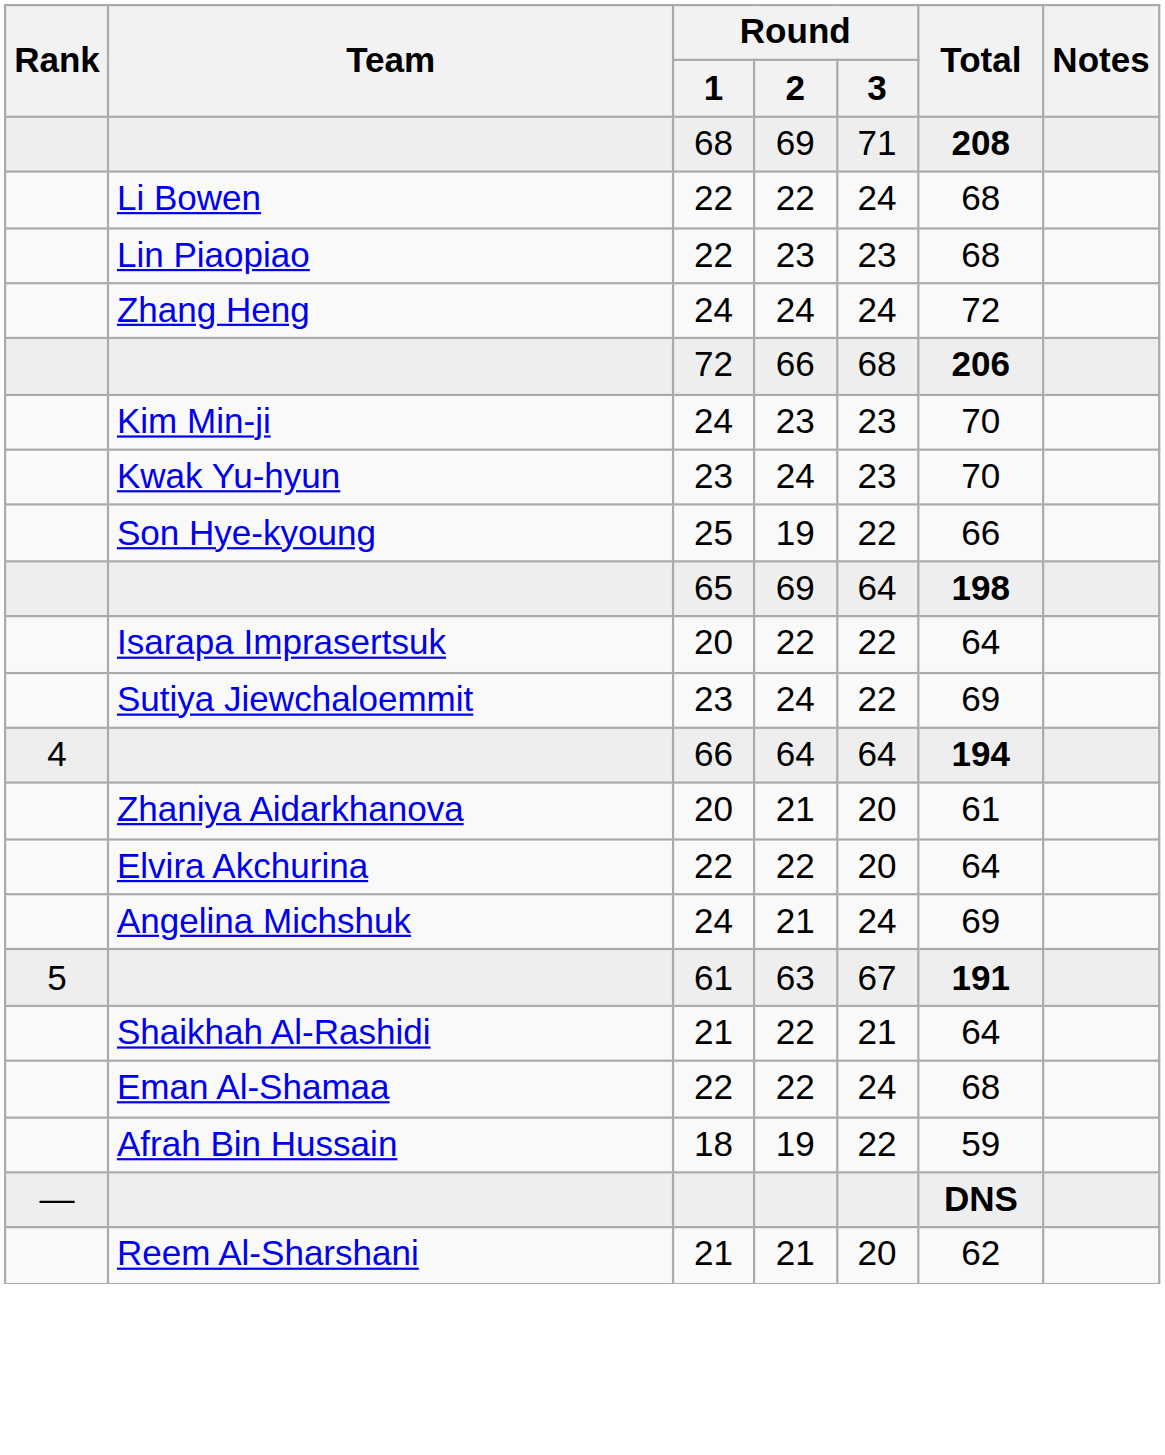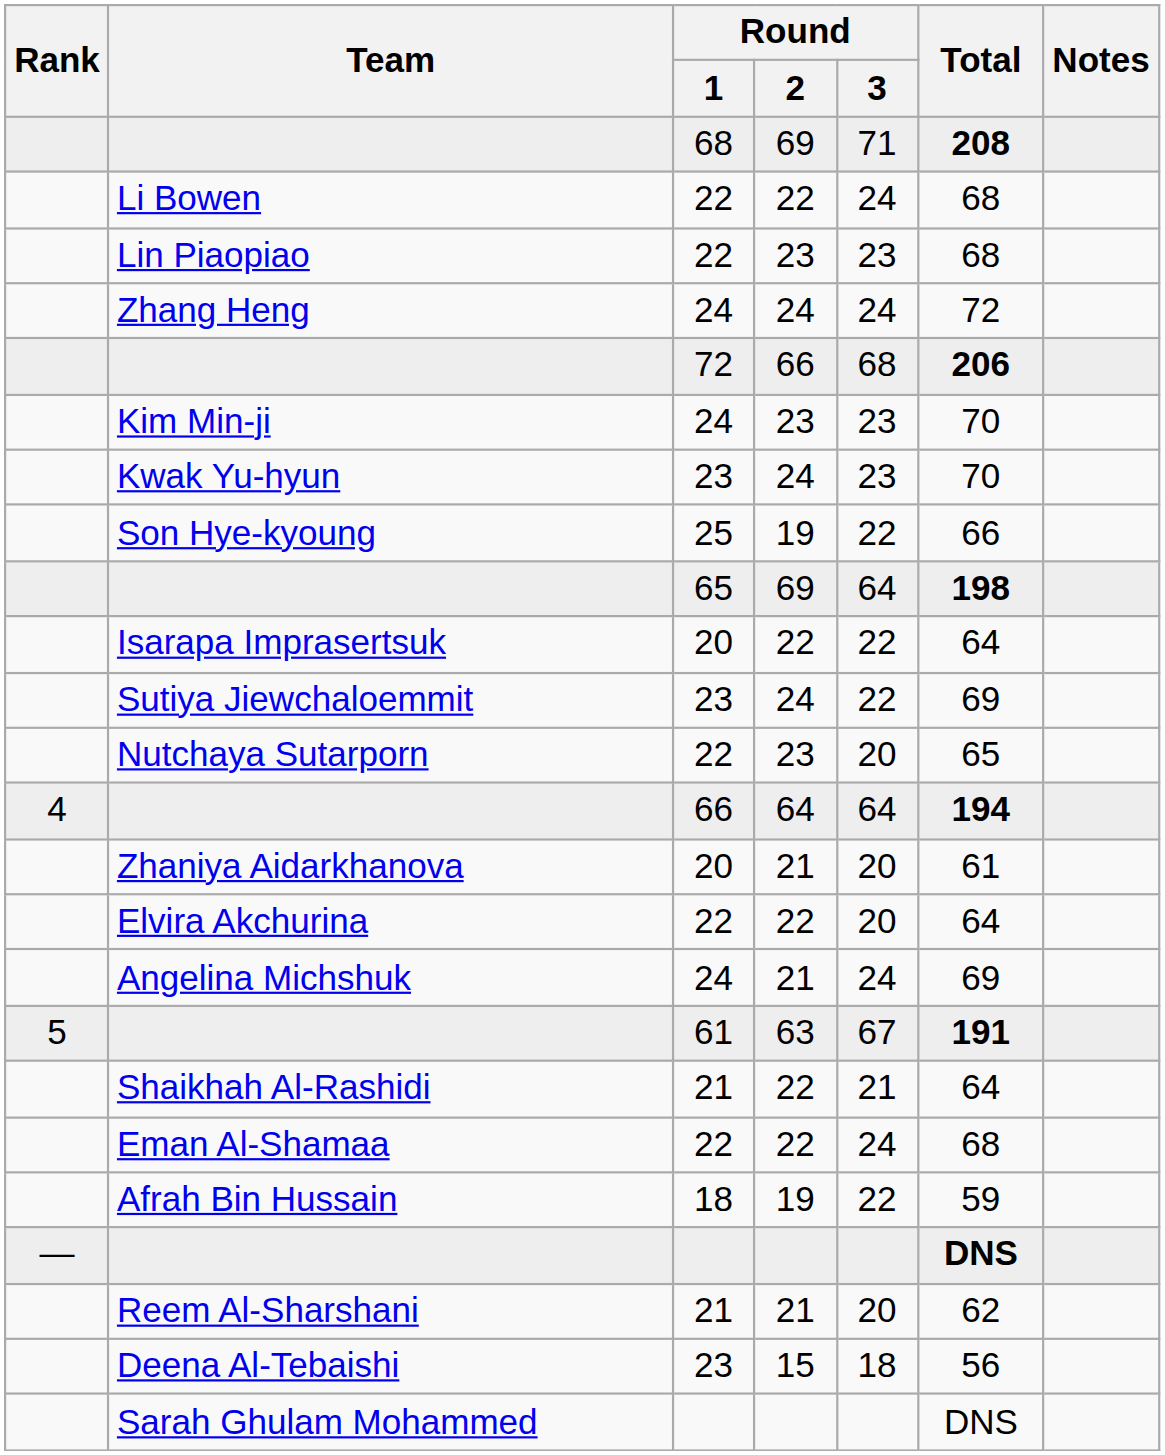+ row: Nutchaya Sutarporn | 22 | 23 | 20 | 65
+ row: Deena Al-Tebaishi | 23 | 15 | 18 | 56
+ row: Sarah Ghulam Mohammed | DNS
